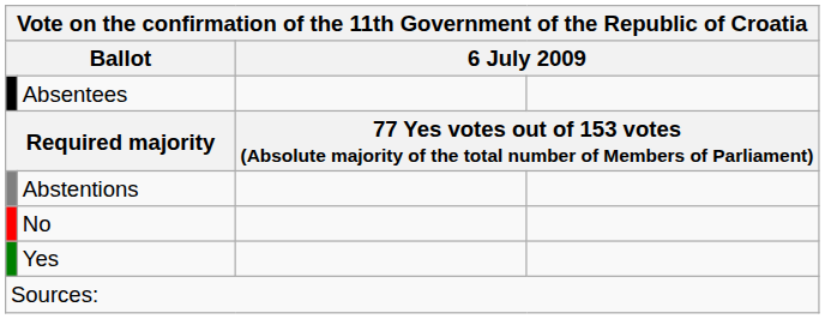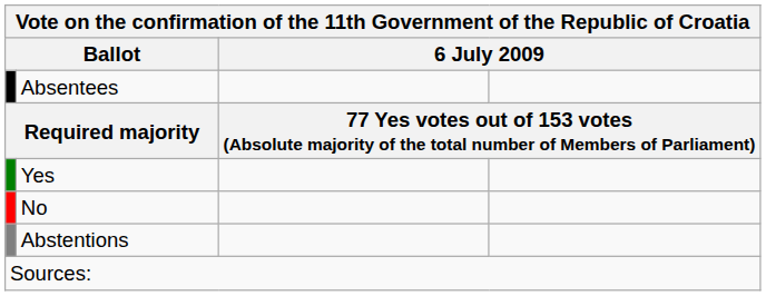rows swapped: Yes <-> Abstentions
